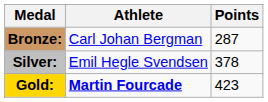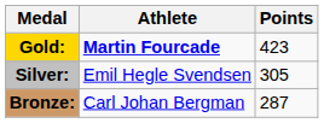rows swapped: Gold: <-> Bronze:
Silver: | Points: 378 -> 305
